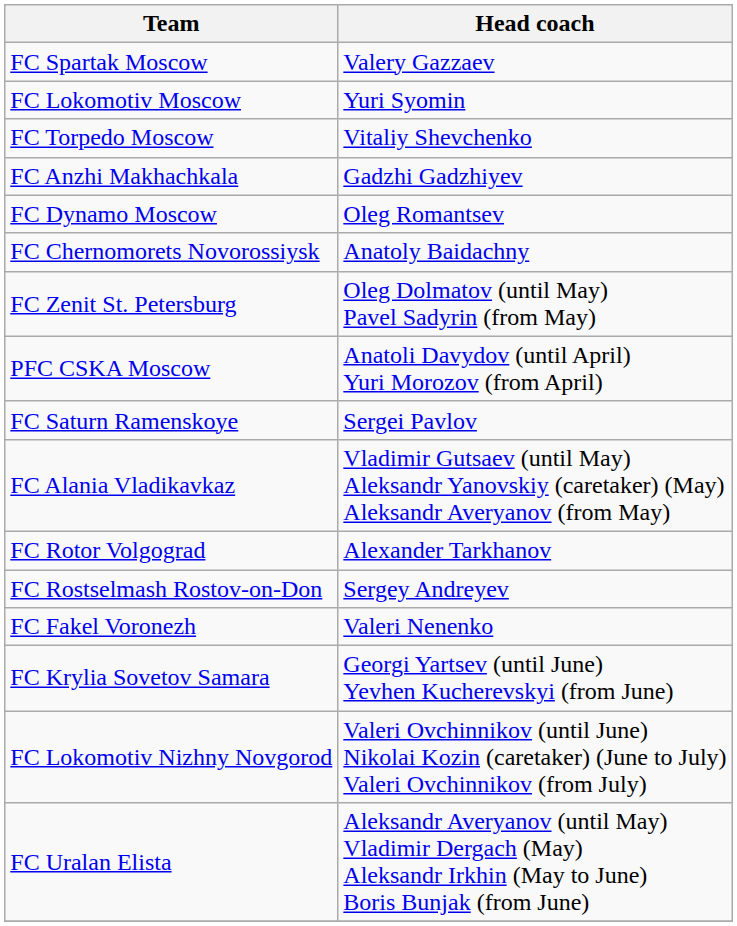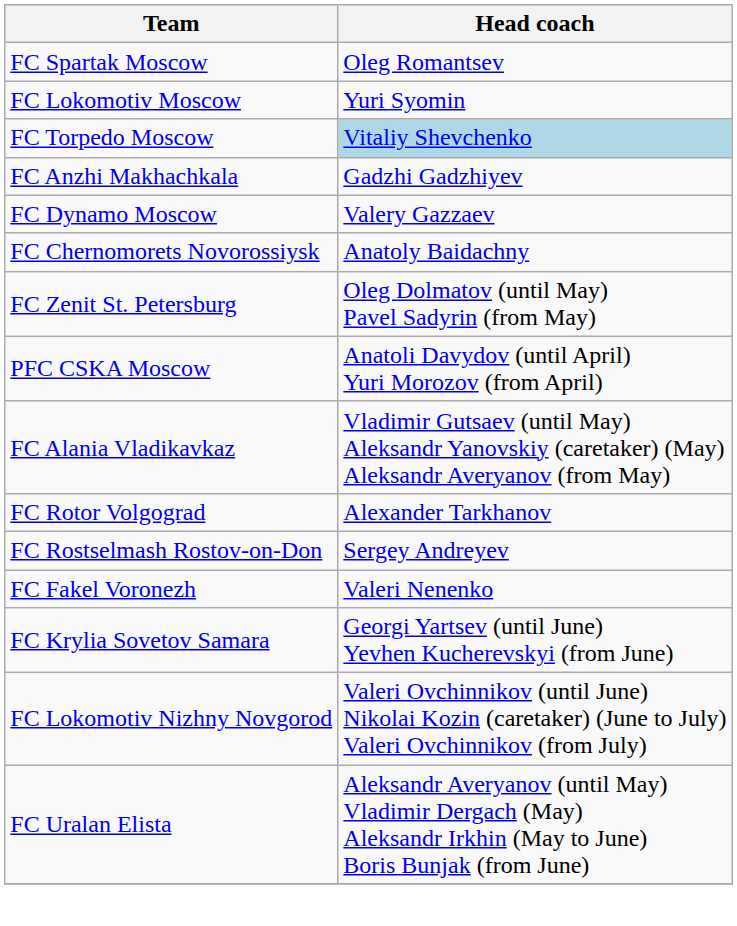FC Spartak Moscow | Head coach: Valery Gazzaev -> Oleg Romantsev
FC Torpedo Moscow | Head coach: no background -> lightblue background
FC Dynamo Moscow | Head coach: Oleg Romantsev -> Valery Gazzaev
- row: FC Saturn Ramenskoye | Sergei Pavlov
